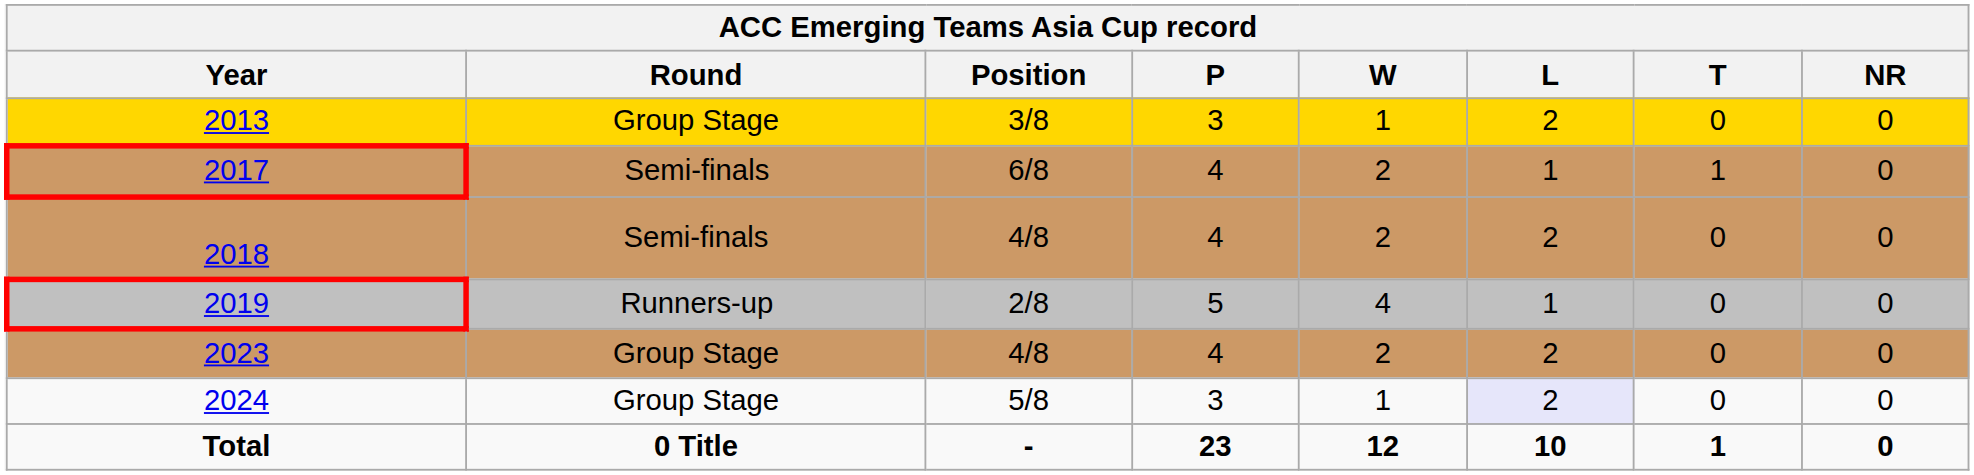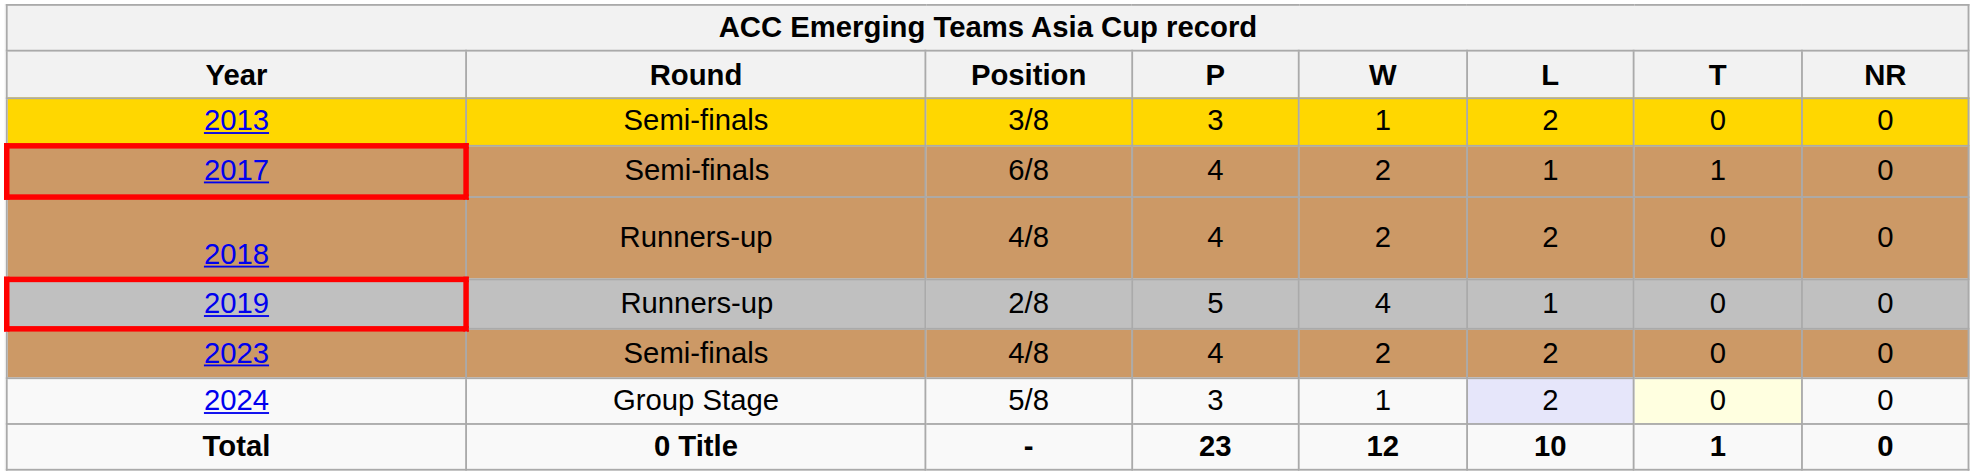2013 | Round: Group Stage -> Semi-finals
2018 | Round: Semi-finals -> Runners-up
2023 | Round: Group Stage -> Semi-finals
2024 | T: no background -> lightyellow background
